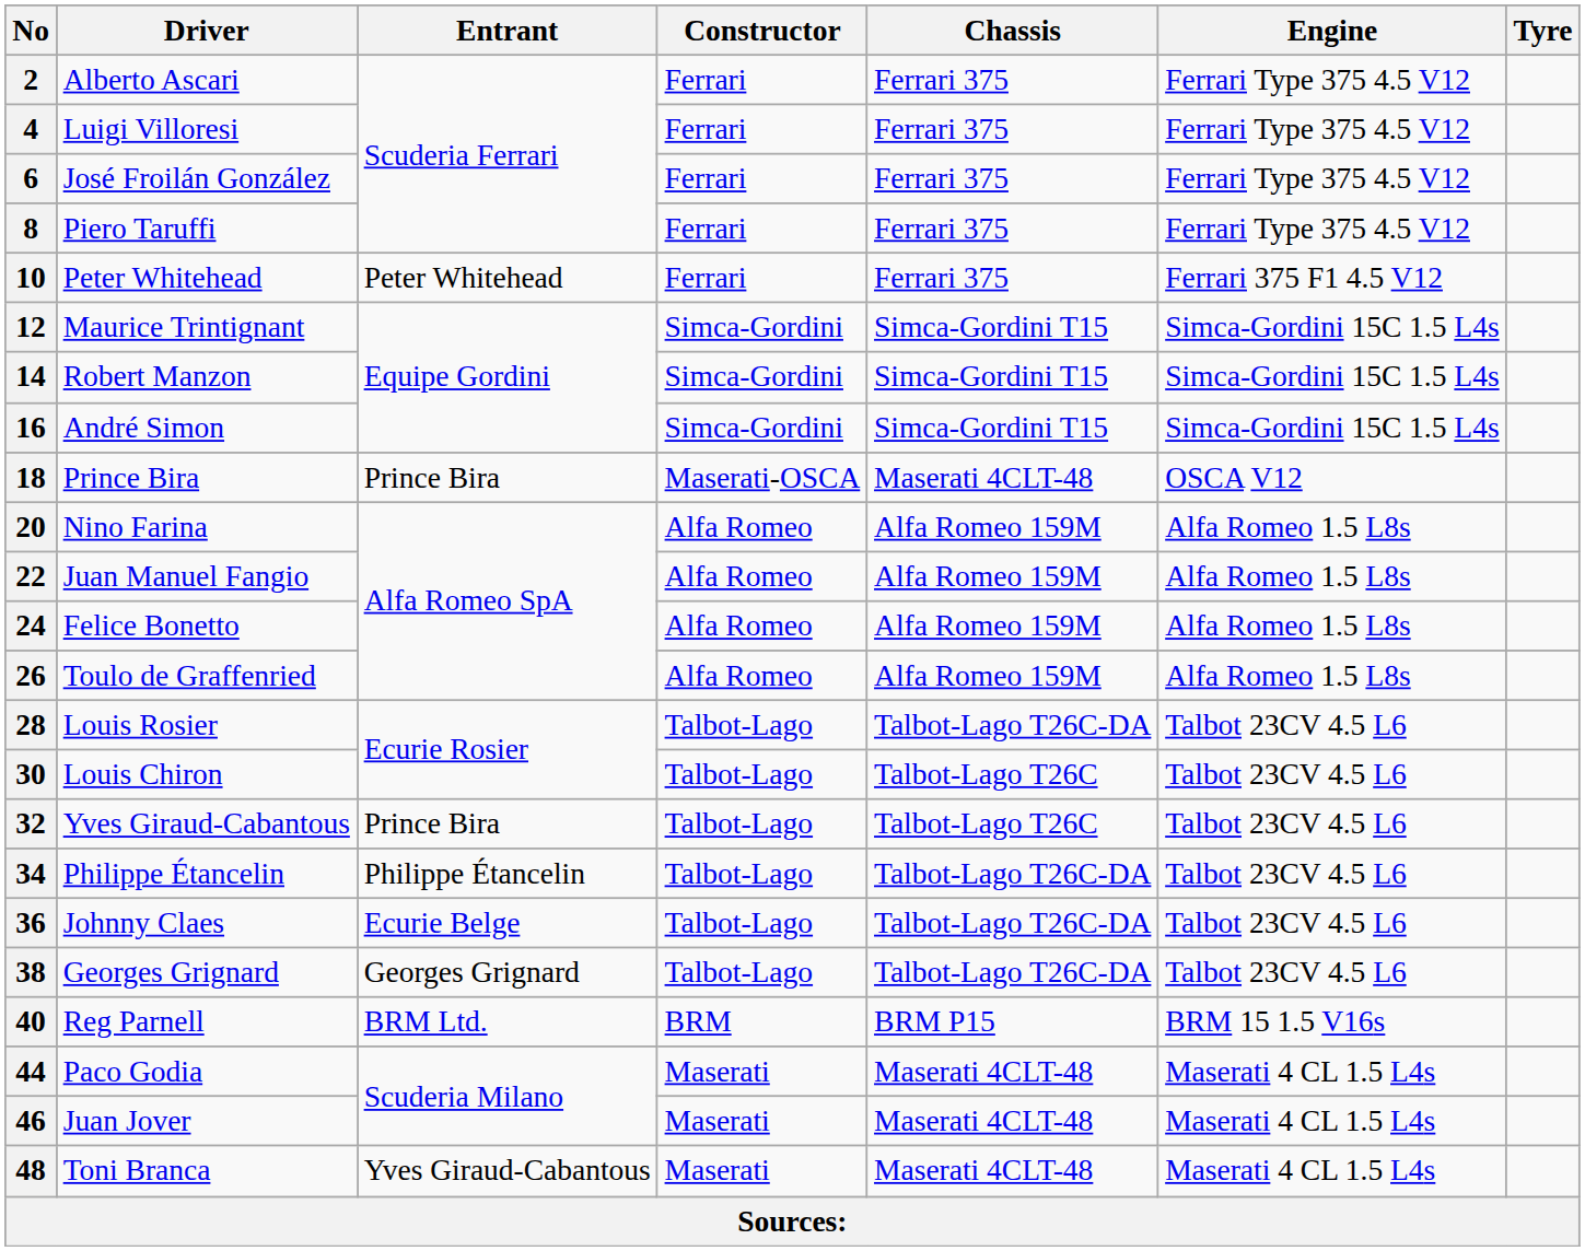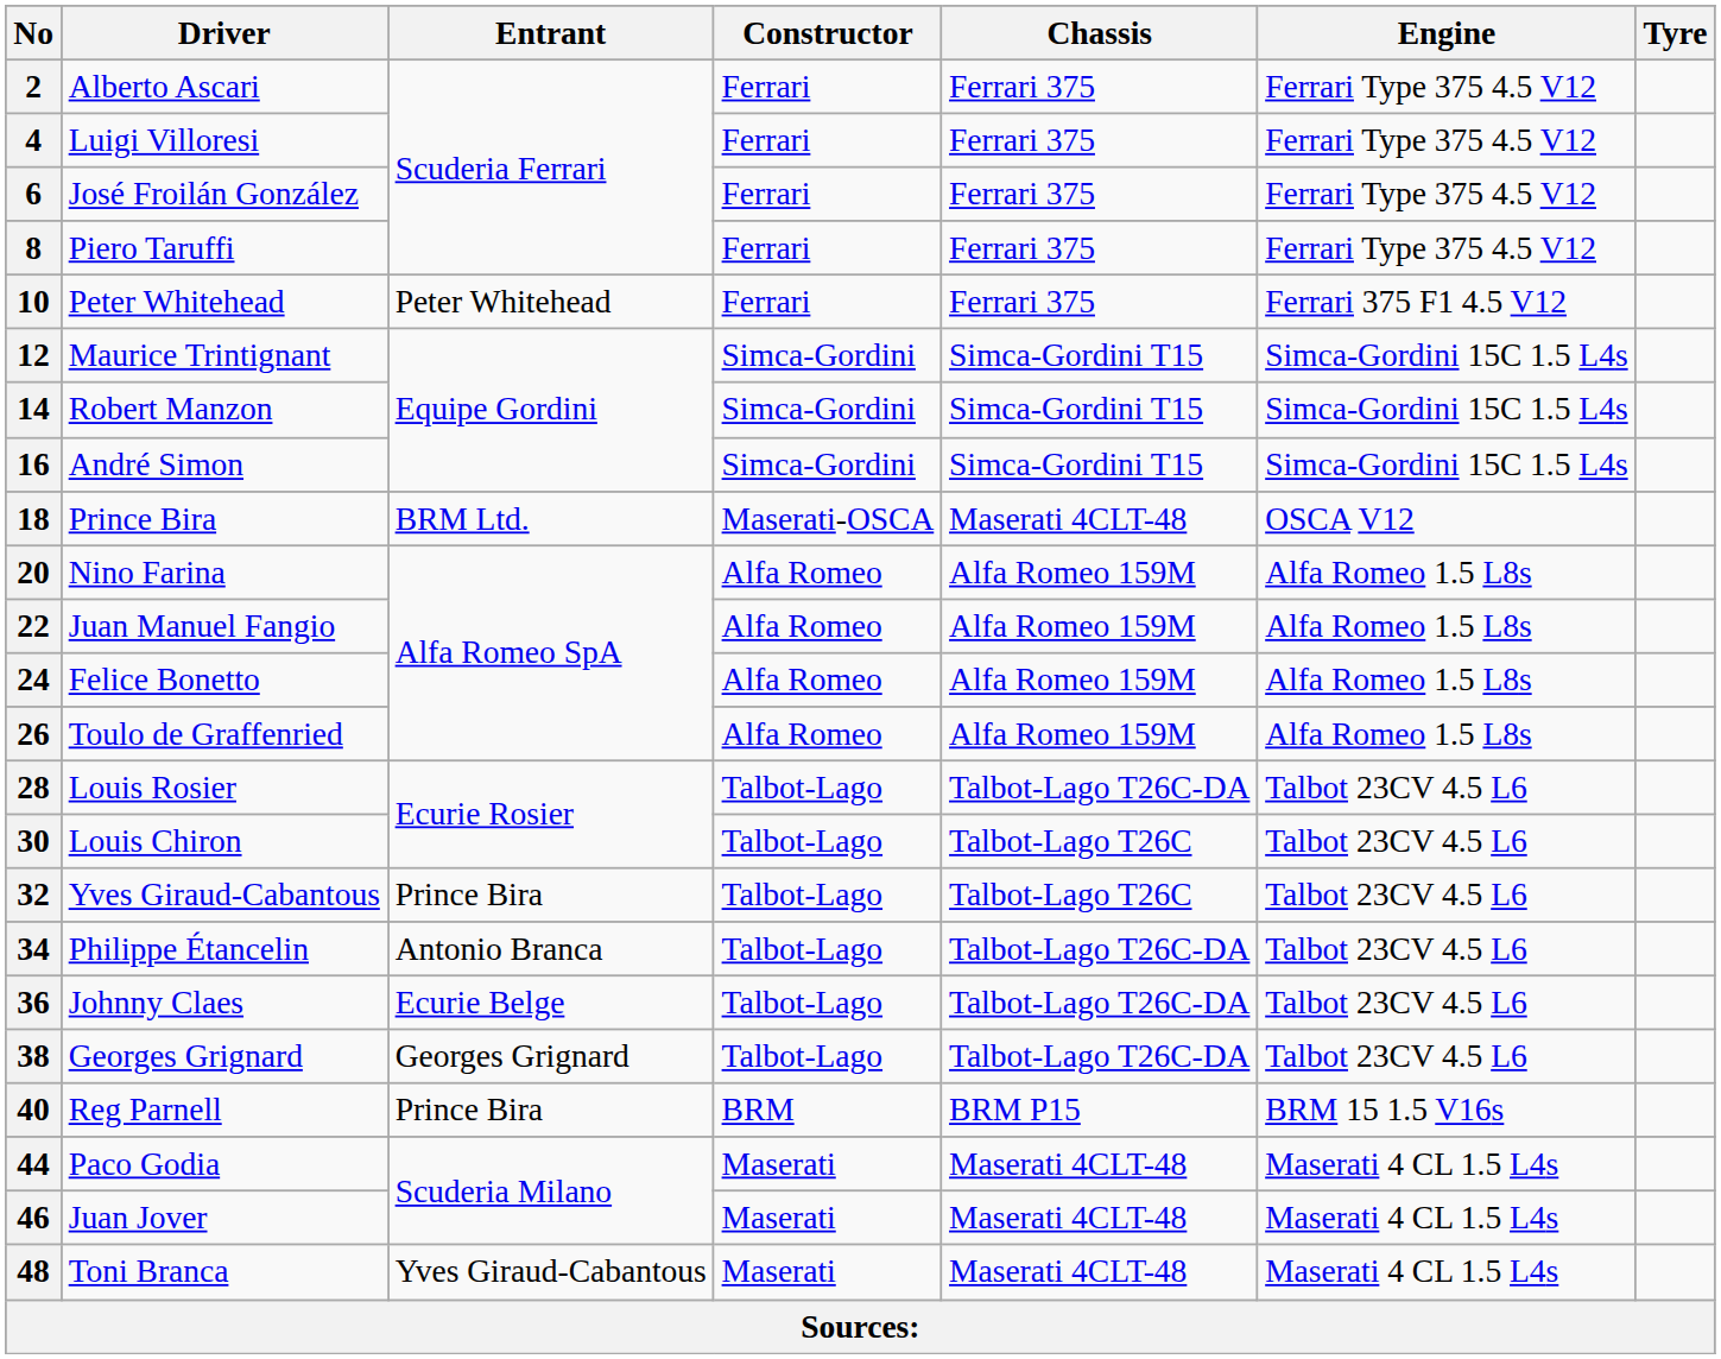18 | Entrant: Prince Bira -> BRM Ltd.
34 | Entrant: Philippe Étancelin -> Antonio Branca
40 | Entrant: BRM Ltd. -> Prince Bira
